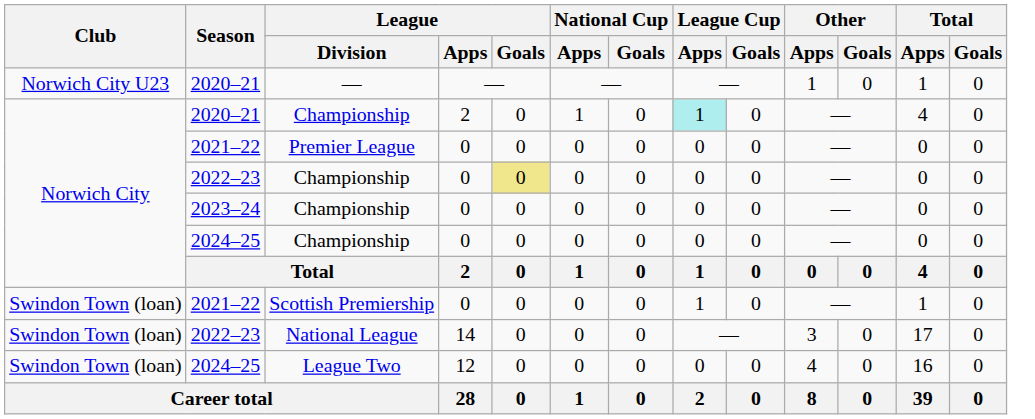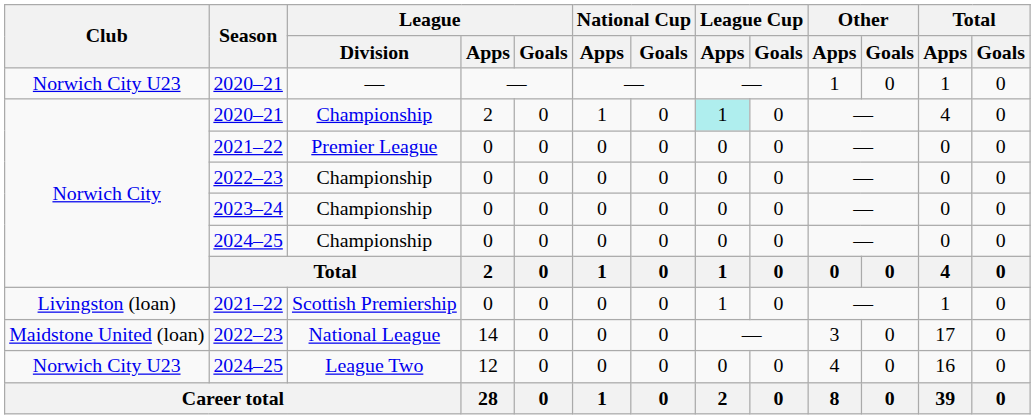2022–23 / Championship | League / Goals: khaki background -> no background
Scottish Premiership | Club: Swindon Town (loan) -> Livingston (loan)
National League | Club: Swindon Town (loan) -> Maidstone United (loan)
League Two | Club: Swindon Town (loan) -> Norwich City U23
